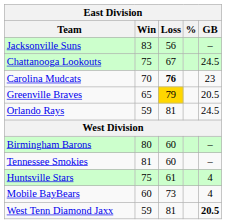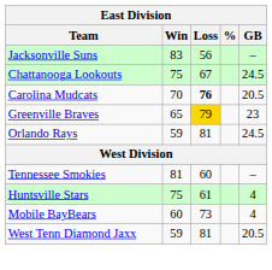Carolina Mudcats | GB: 23 -> 20.5
Greenville Braves | GB: 20.5 -> 23
- row: Birmingham Barons | 80 | 60 | –
West Tenn Diamond Jaxx | GB: bold -> normal
